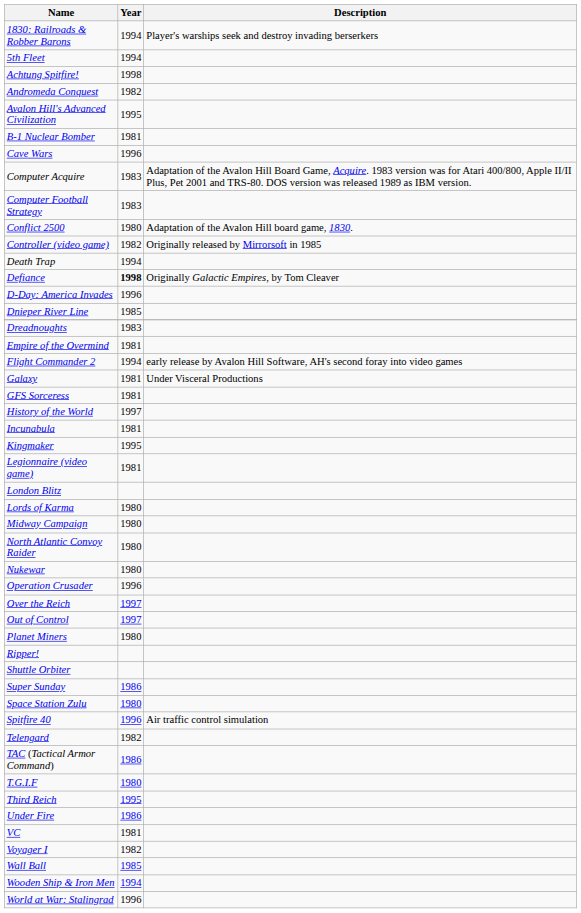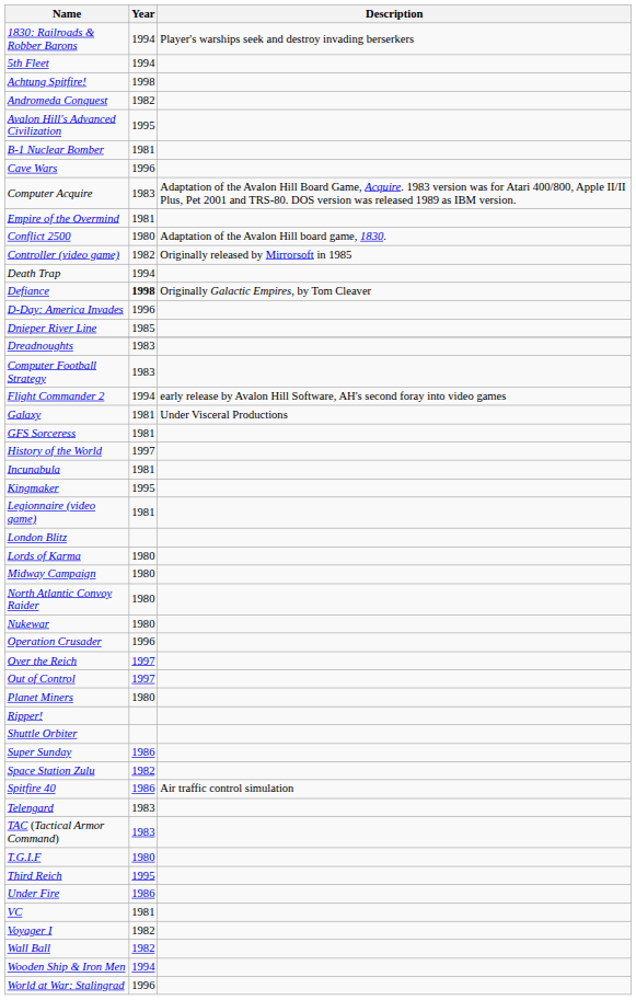rows swapped: Computer Football Strategy <-> Empire of the Overmind
Space Station Zulu | Year: 1980 -> 1982
Spitfire 40 | Year: 1996 -> 1986
Telengard | Year: 1982 -> 1983
TAC (Tactical Armor Command) | Year: 1986 -> 1983
Wall Ball | Year: 1985 -> 1982
